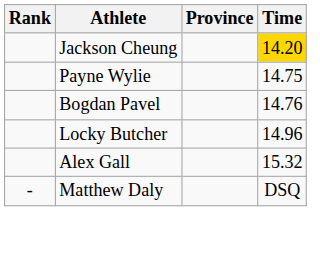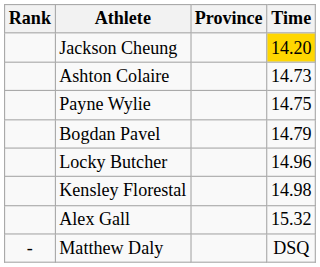+ row: Ashton Colaire | 14.73
Bogdan Pavel | Time: 14.76 -> 14.79
+ row: Kensley Florestal | 14.98
